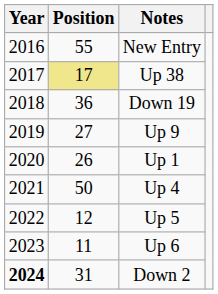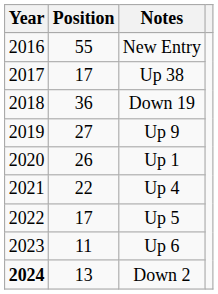Up 38 | Position: khaki background -> no background
Up 4 | Position: 50 -> 22
Up 5 | Position: 12 -> 17
Down 2 | Position: 31 -> 13
